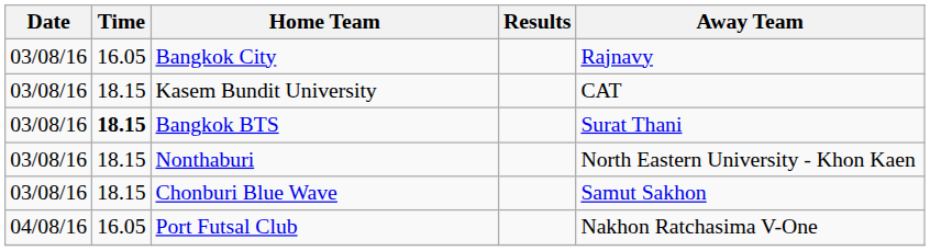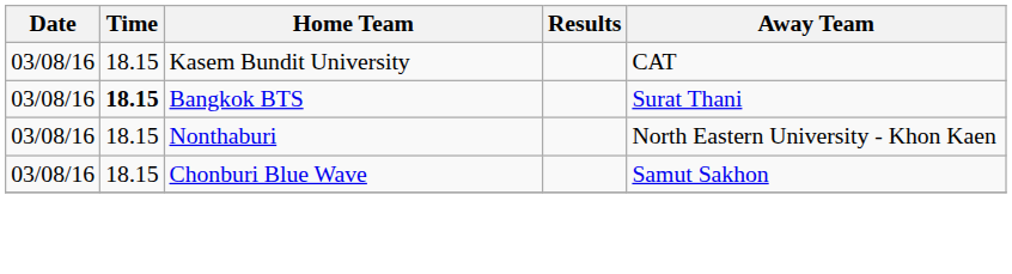- row: 03/08/16 | 16.05 | Bangkok City | Rajnavy
- row: 04/08/16 | 16.05 | Port Futsal Club | Nakhon Ratchasima V-One
